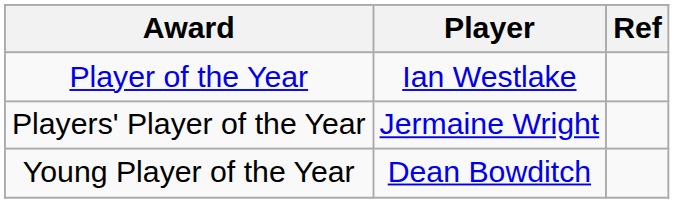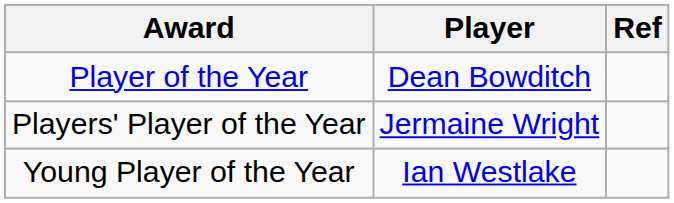Player of the Year | Player: Ian Westlake -> Dean Bowditch
Young Player of the Year | Player: Dean Bowditch -> Ian Westlake
